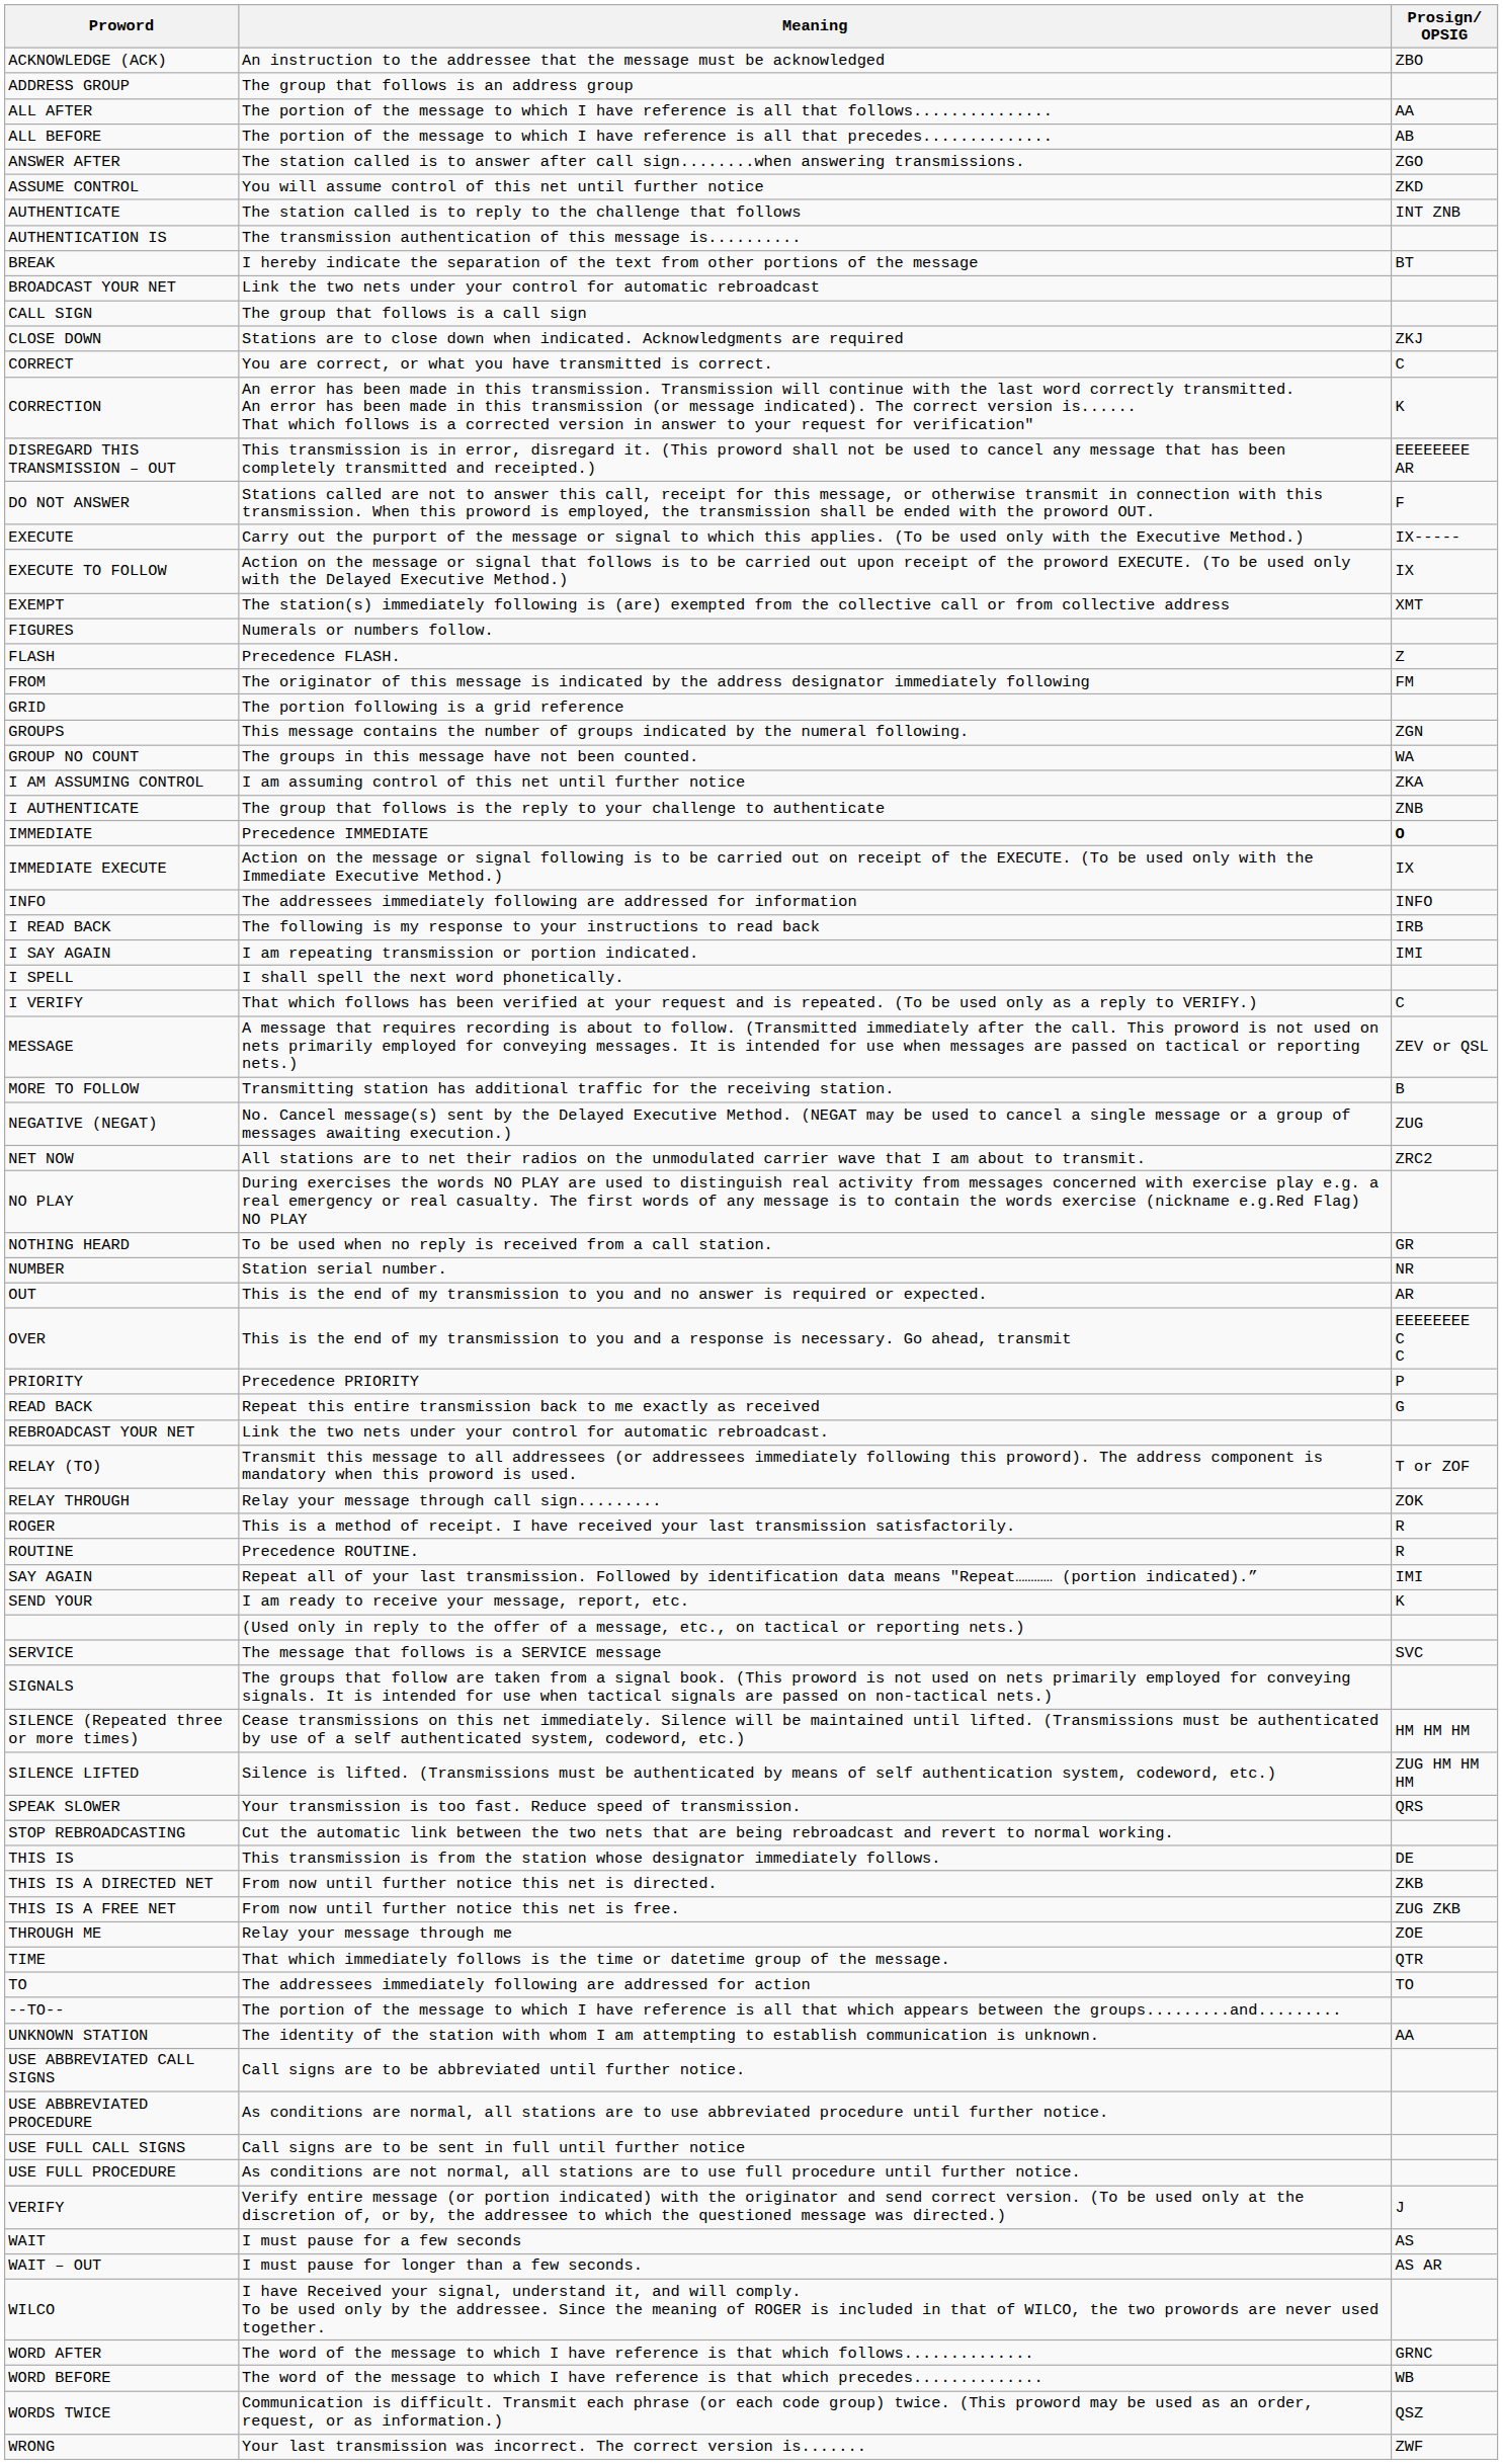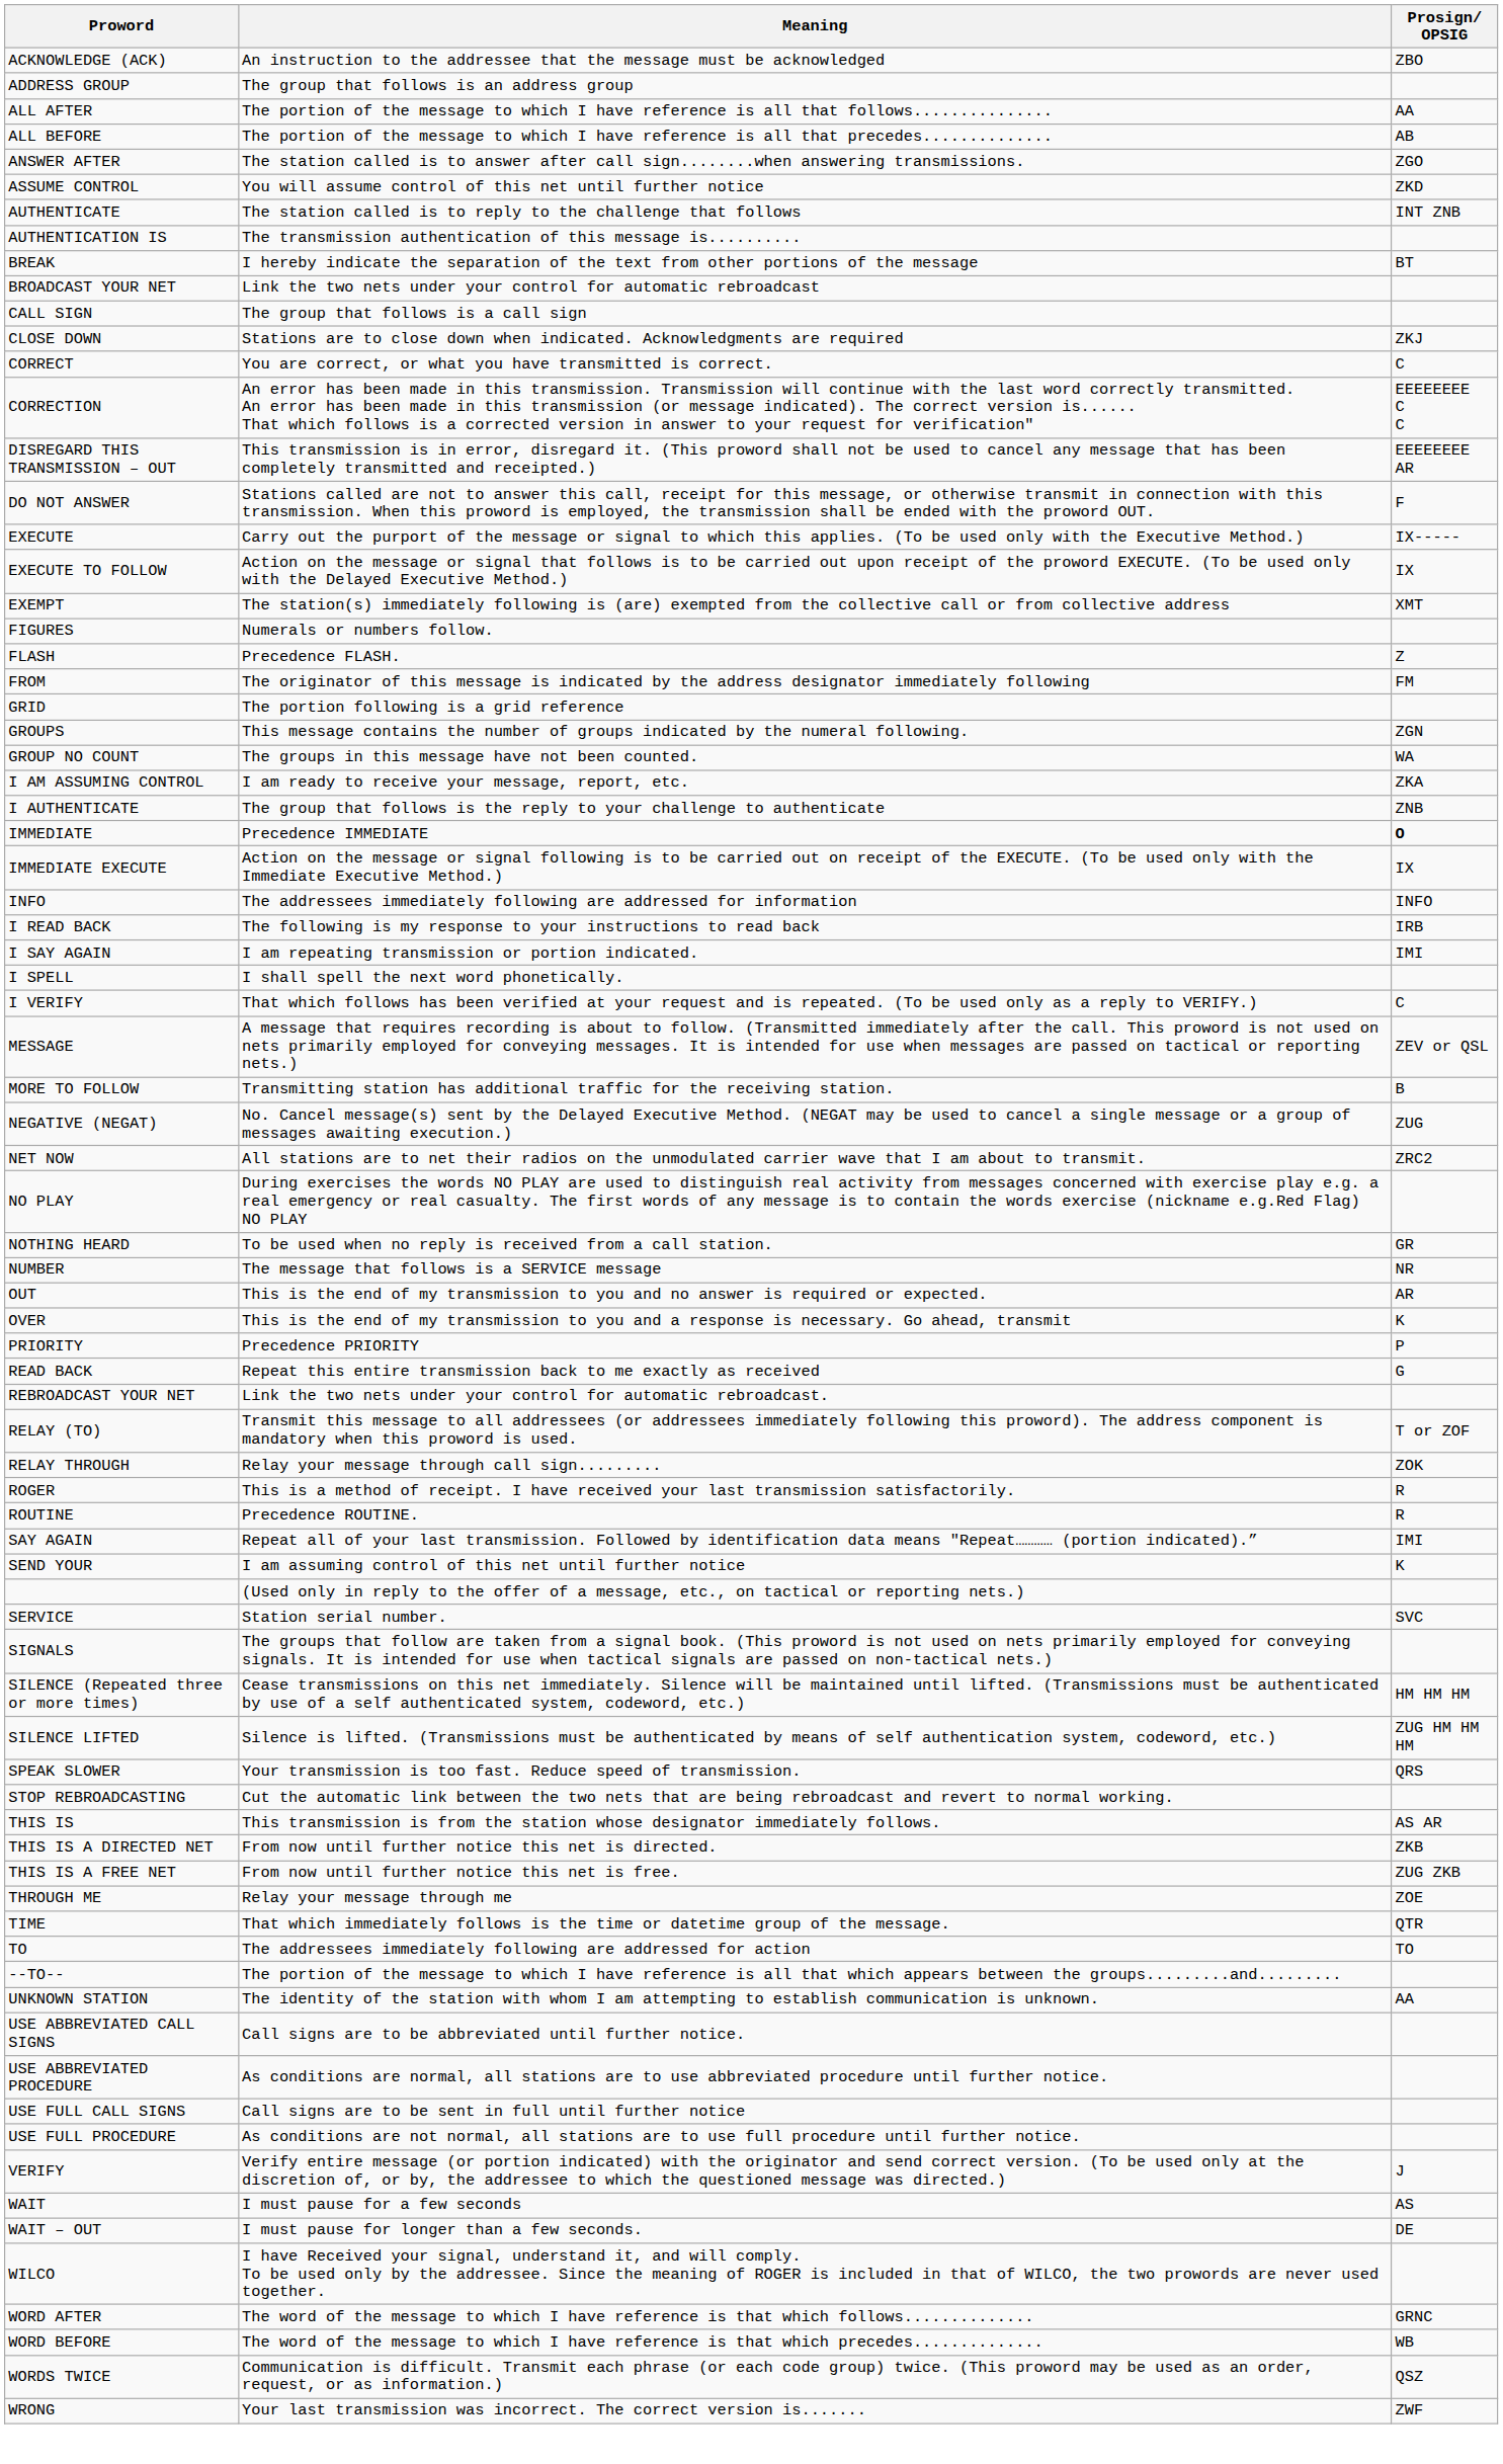CORRECTION | Prosign/ OPSIG: K -> EEEEEEEE C C
I AM ASSUMING CONTROL | Meaning: I am assuming control of this net until further notice -> I am ready to receive your message, report, etc.
NUMBER | Meaning: Station serial number. -> The message that follows is a SERVICE message
OVER | Prosign/ OPSIG: EEEEEEEE C C -> K
SEND YOUR | Meaning: I am ready to receive your message, report, etc. -> I am assuming control of this net until further notice
SERVICE | Meaning: The message that follows is a SERVICE message -> Station serial number.
THIS IS | Prosign/ OPSIG: DE -> AS AR
WAIT – OUT | Prosign/ OPSIG: AS AR -> DE
